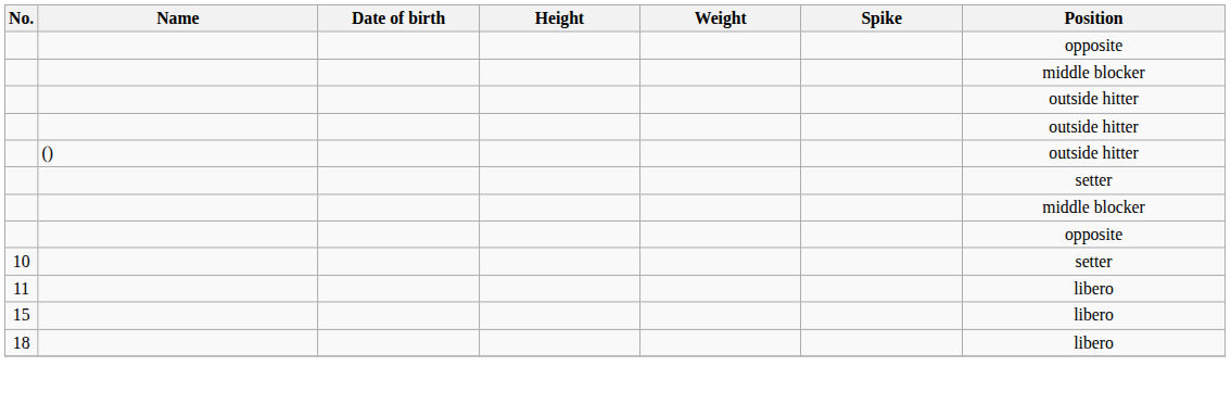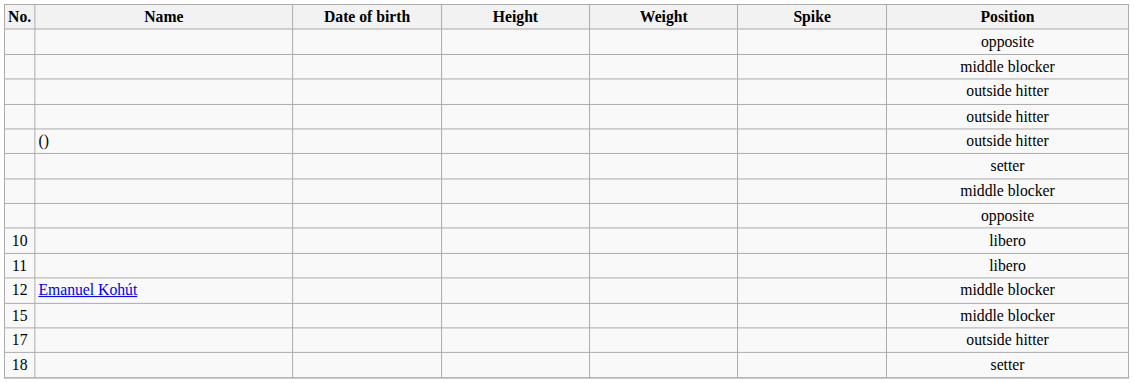10 | Position: setter -> libero
+ row: 12 | Emanuel Kohút | middle blocker
15 | Position: libero -> middle blocker
+ row: 17 | outside hitter
18 | Position: libero -> setter
